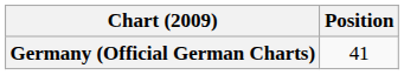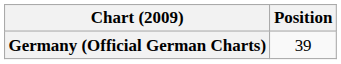Germany (Official German Charts) | Position: 41 -> 39
